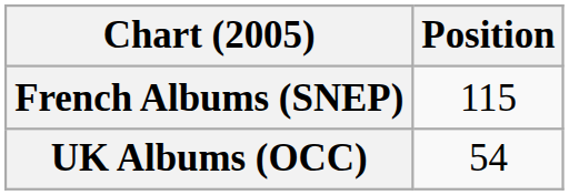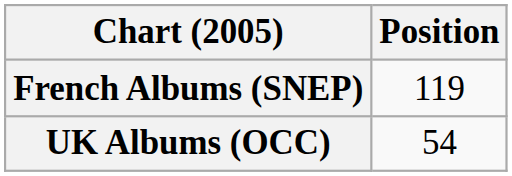French Albums (SNEP) | Position: 115 -> 119
